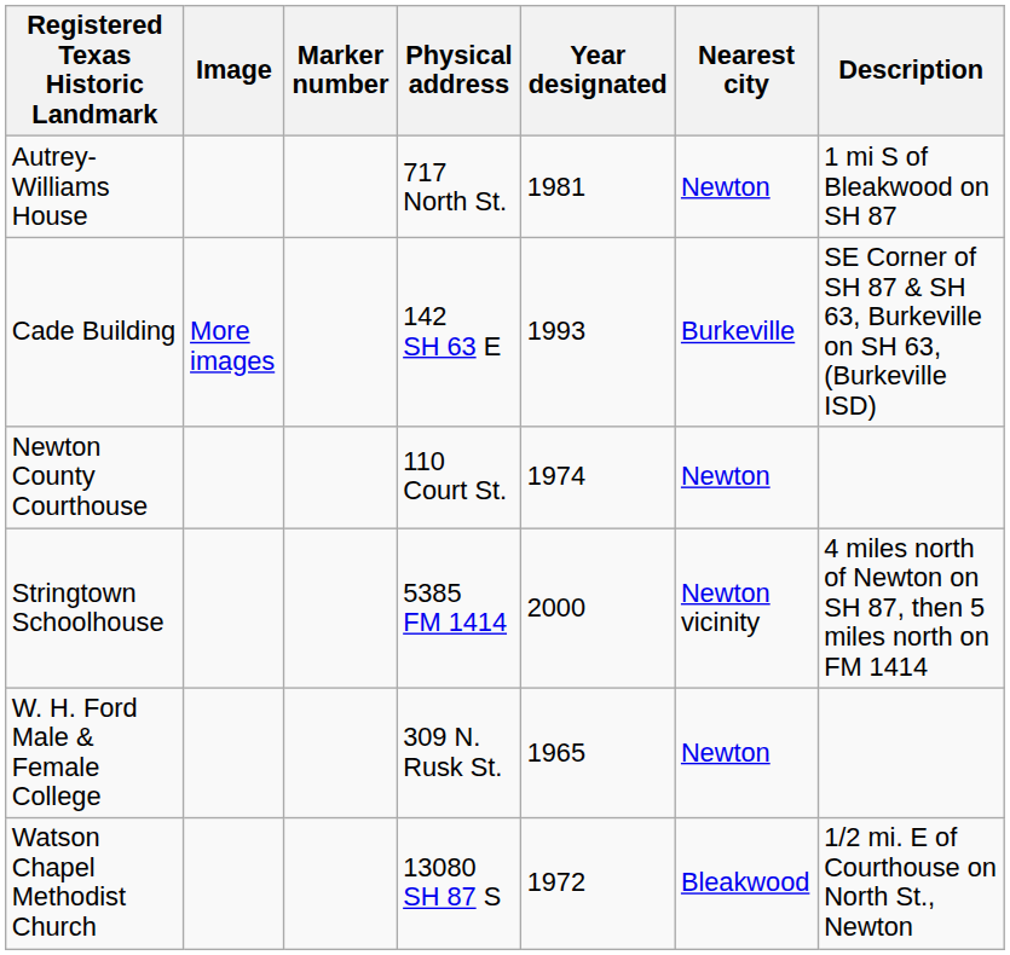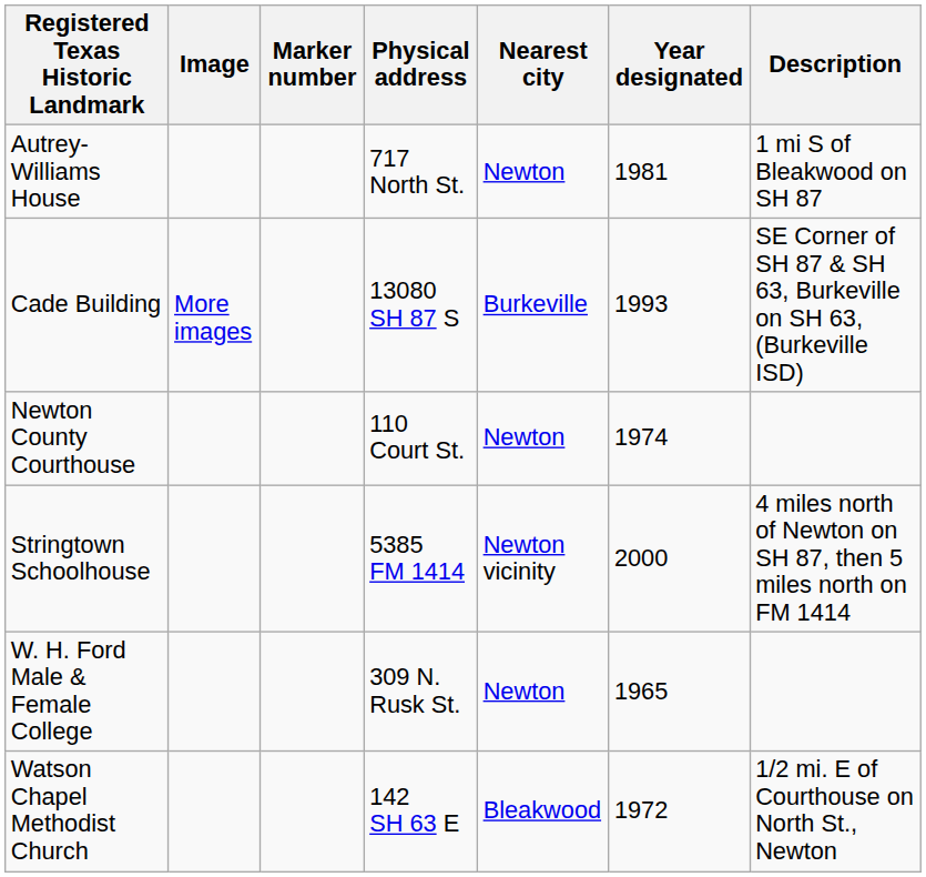columns swapped: Nearest city <-> Year designated
Cade Building | Physical address: 142 SH 63 E -> 13080 SH 87 S
Watson Chapel Methodist Church | Physical address: 13080 SH 87 S -> 142 SH 63 E
